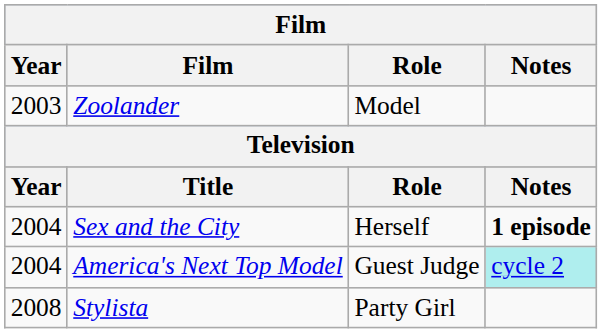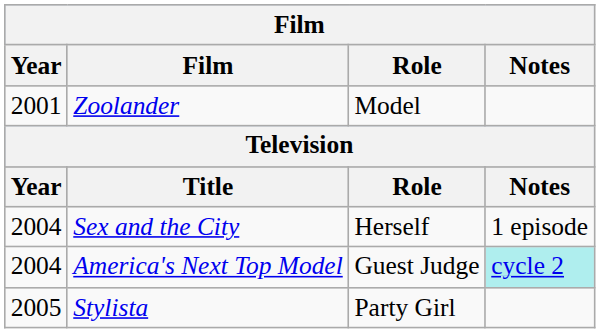Zoolander | Year: 2003 -> 2001
Sex and the City | Notes: bold -> normal
Stylista | Year: 2008 -> 2005
